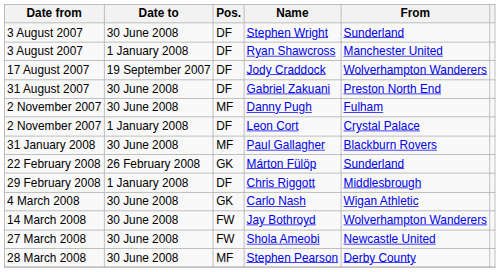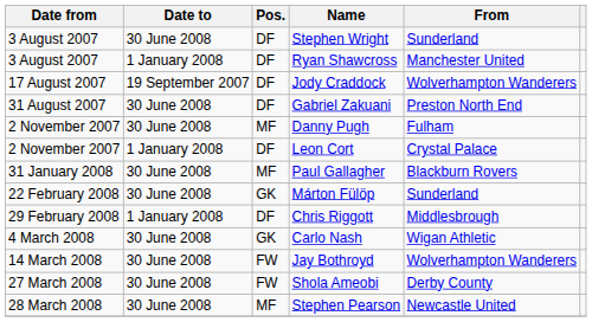Márton Fülöp | Date to: 26 February 2008 -> 30 June 2008
Shola Ameobi | From: Newcastle United -> Derby County
Stephen Pearson | From: Derby County -> Newcastle United
